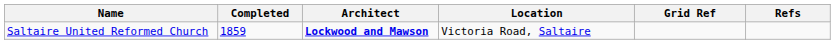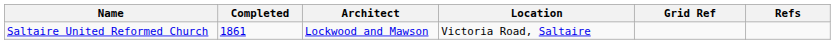Saltaire United Reformed Church | Completed: 1859 -> 1861
Saltaire United Reformed Church | Architect: bold -> normal
